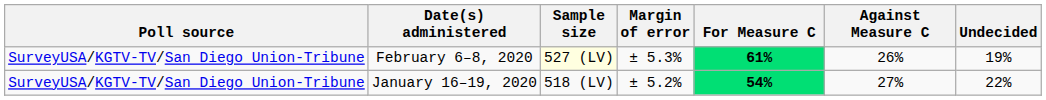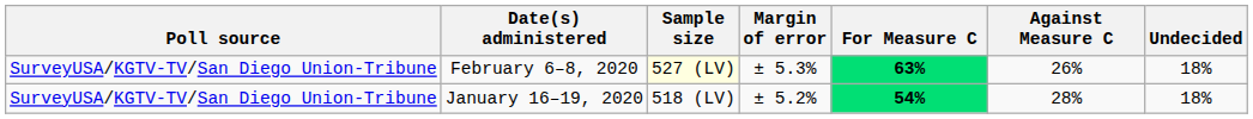February 6–8, 2020 | For Measure C: 61% -> 63%
February 6–8, 2020 | Undecided: 19% -> 18%
January 16–19, 2020 | Against Measure C: 27% -> 28%
January 16–19, 2020 | Undecided: 22% -> 18%
